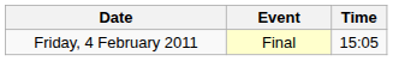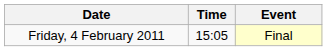columns swapped: Time <-> Event
